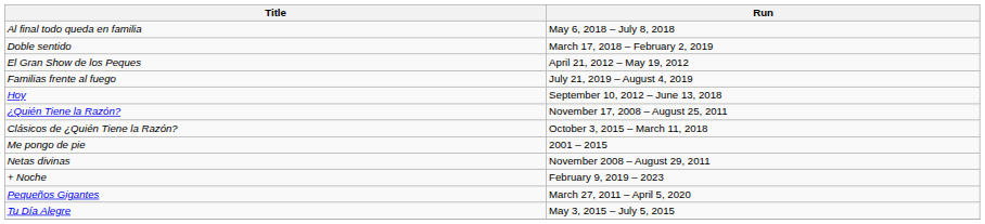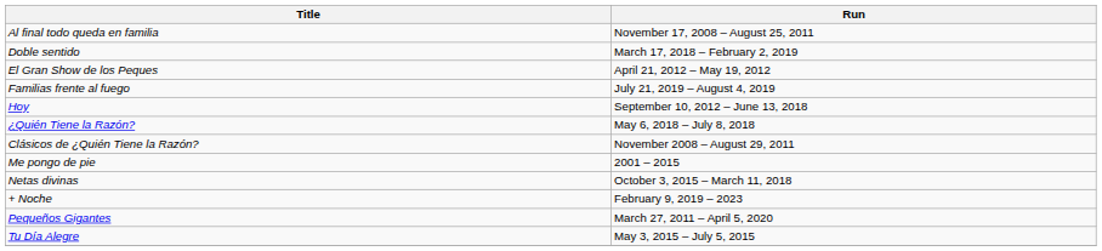Al final todo queda en familia | Run: May 6, 2018 – July 8, 2018 -> November 17, 2008 – August 25, 2011
¿Quién Tiene la Razón? | Run: November 17, 2008 – August 25, 2011 -> May 6, 2018 – July 8, 2018
Clásicos de ¿Quién Tiene la Razón? | Run: October 3, 2015 – March 11, 2018 -> November 2008 – August 29, 2011
Netas divinas | Run: November 2008 – August 29, 2011 -> October 3, 2015 – March 11, 2018
